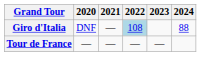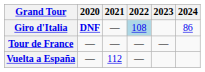Giro d'Italia | 2020: normal -> bold
Giro d'Italia | 2024: 88 -> 86
+ row: Vuelta a España | — | 112 | —
